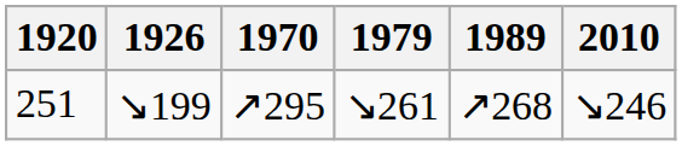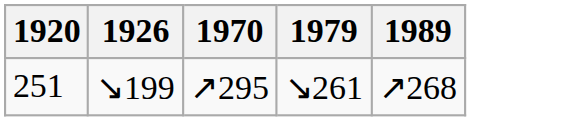- column: 2010 | ↘246
